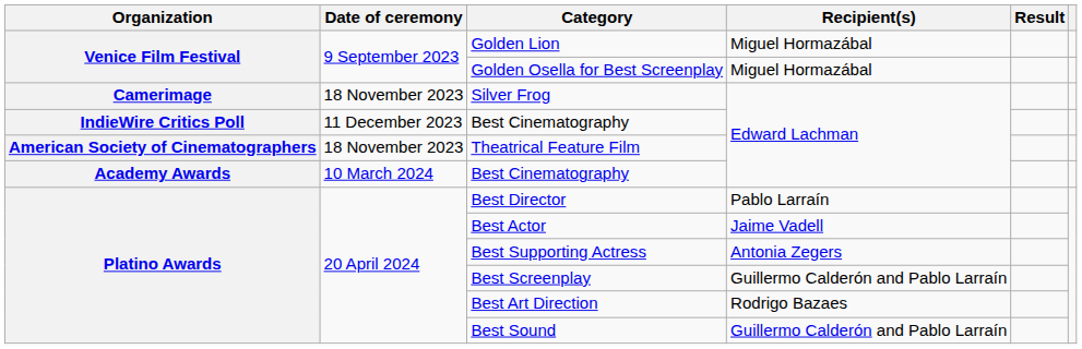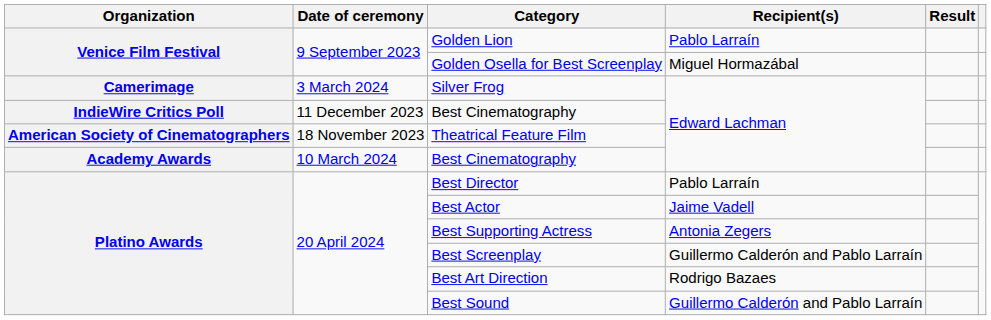Golden Lion | Recipient(s): Miguel Hormazábal -> Pablo Larraín
Silver Frog | Date of ceremony: 18 November 2023 -> 3 March 2024
